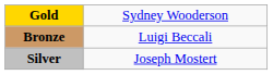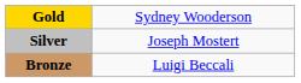rows swapped: Silver <-> Bronze
